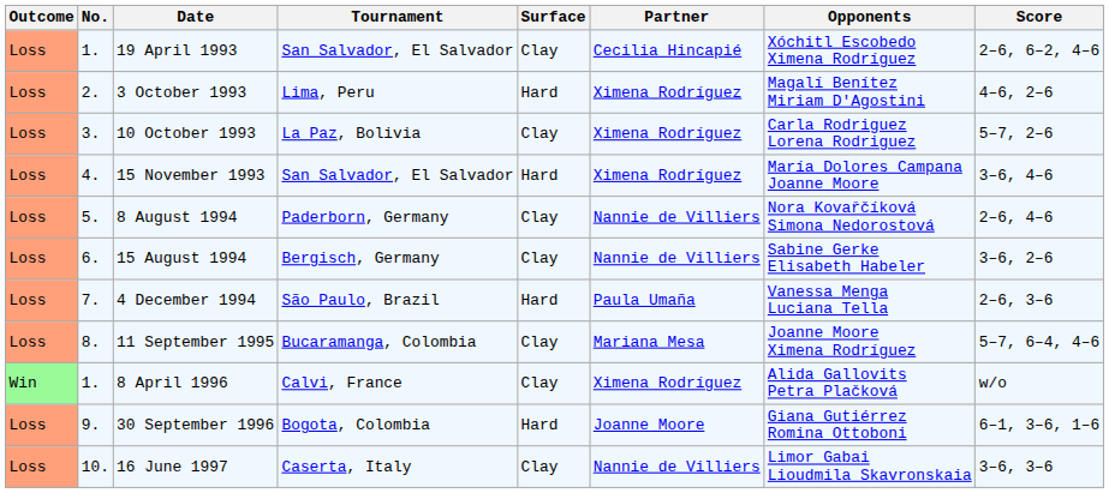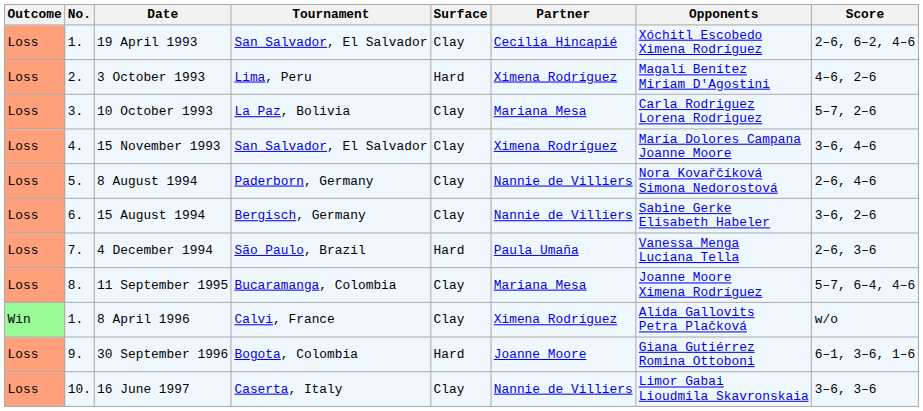10 October 1993 | Partner: Ximena Rodríguez -> Mariana Mesa
15 November 1993 | Surface: Hard -> Clay
